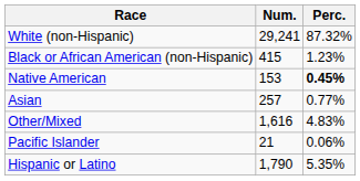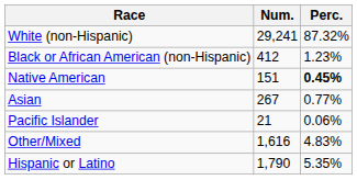Black or African American (non-Hispanic) | Num.: 415 -> 412
Native American | Num.: 153 -> 151
Asian | Num.: 257 -> 267
rows swapped: Pacific Islander <-> Other/Mixed
